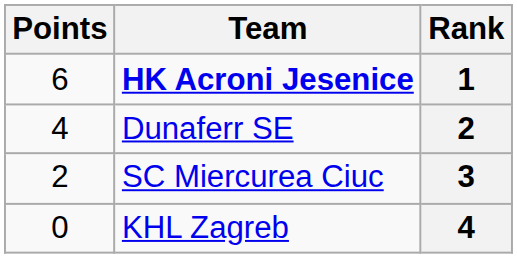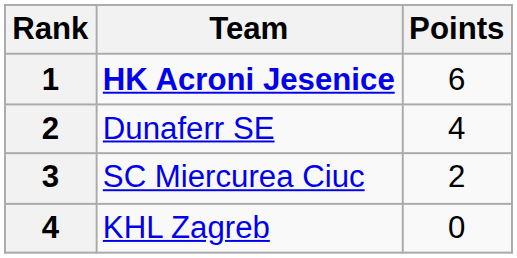columns swapped: Rank <-> Points
